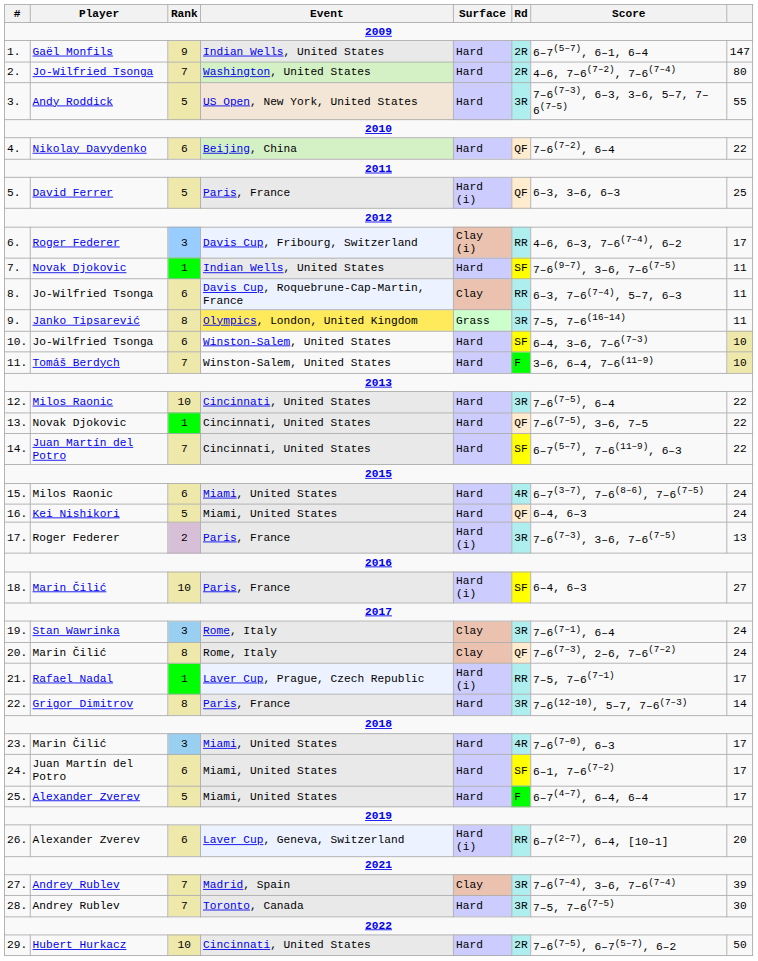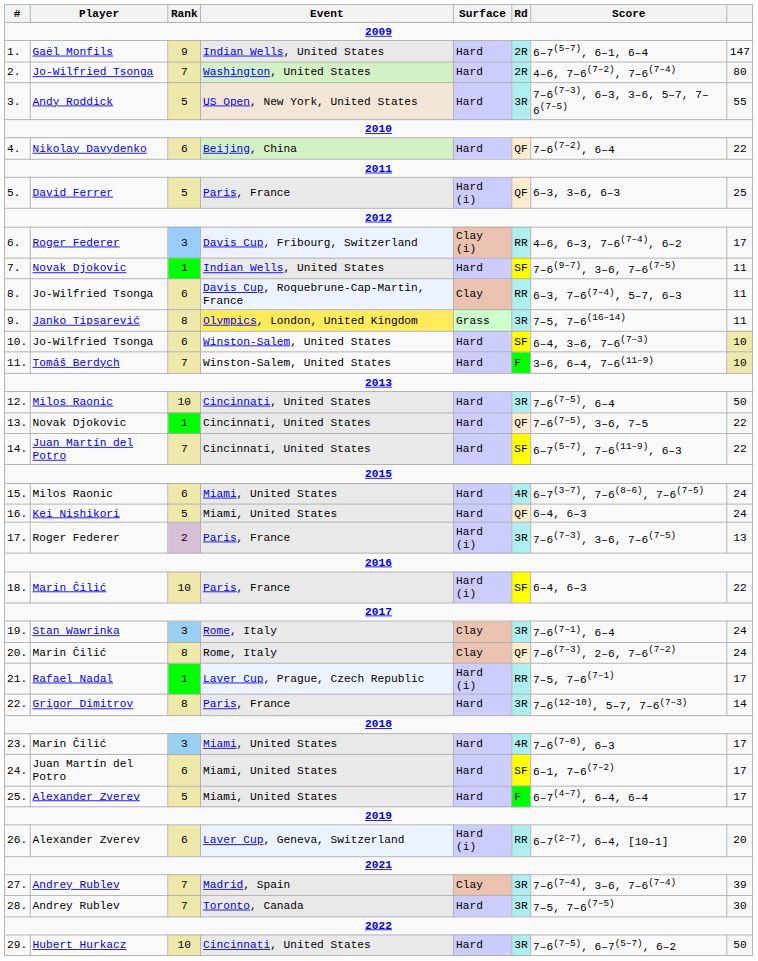12. | column 8: 22 -> 50
18. | column 8: 27 -> 22
29. | Rd: 2R -> 3R
